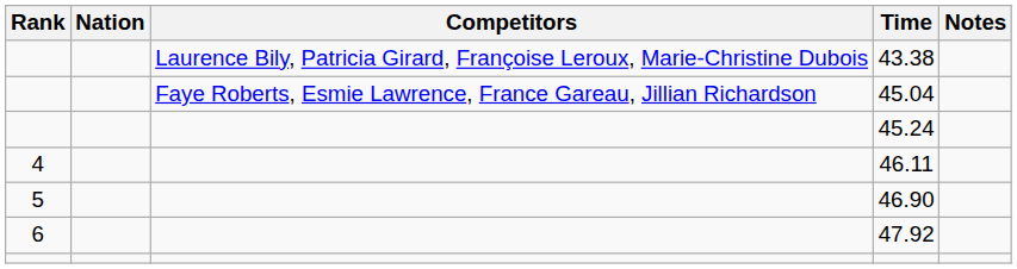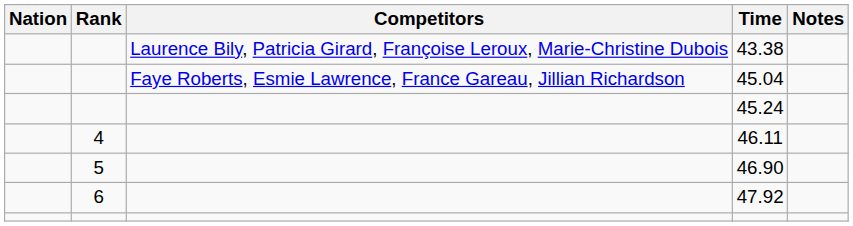columns swapped: Rank <-> Nation
